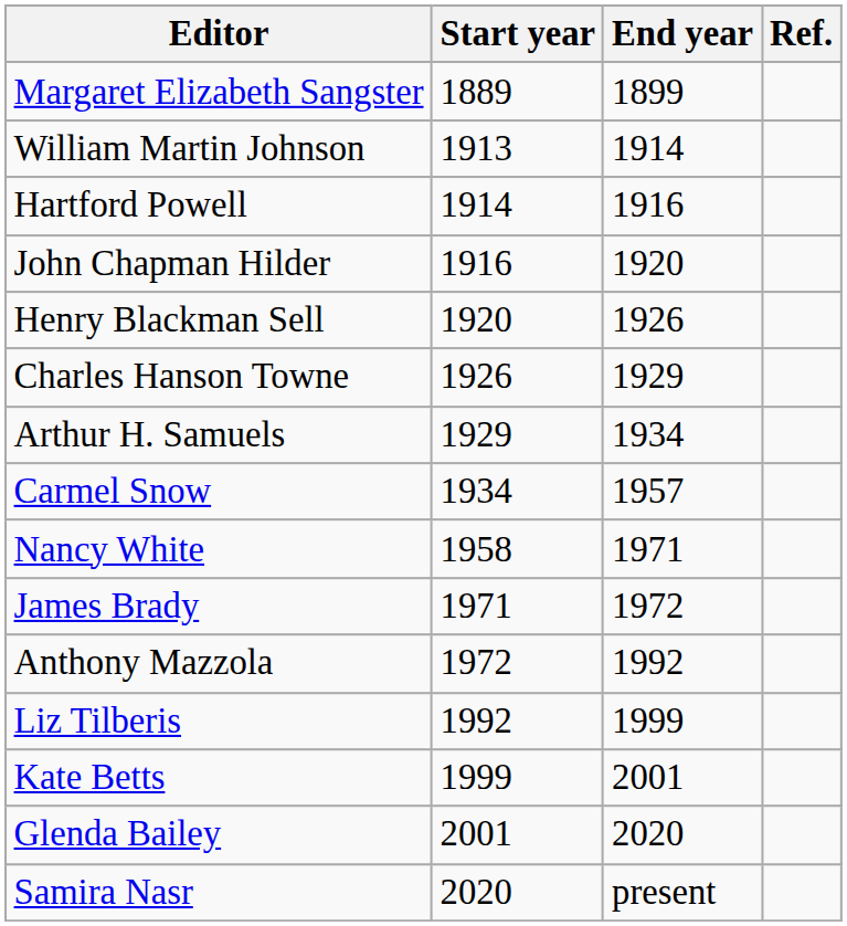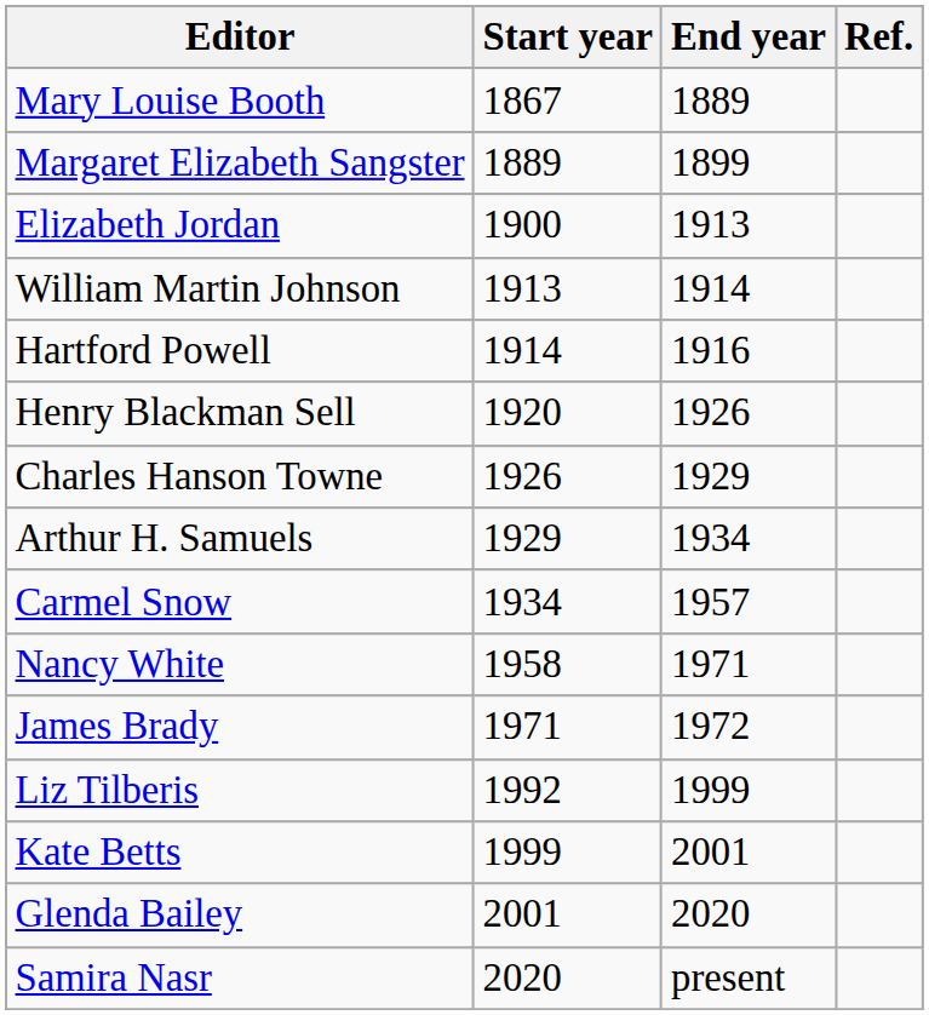+ row: Mary Louise Booth | 1867 | 1889
+ row: Elizabeth Jordan | 1900 | 1913
- row: John Chapman Hilder | 1916 | 1920
- row: Anthony Mazzola | 1972 | 1992
